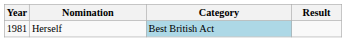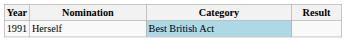Herself | Year: 1981 -> 1991
